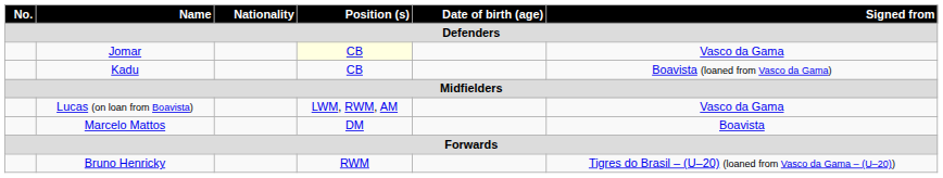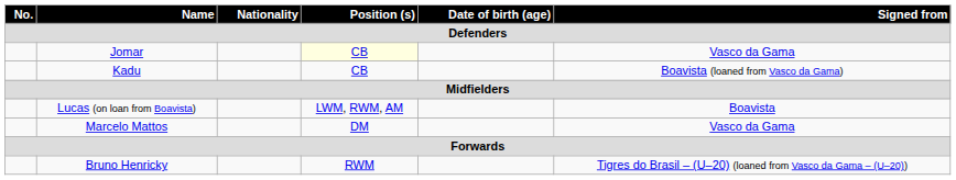Lucas (on loan from Boavista) | Signed from / Defenders: Vasco da Gama -> Boavista
Marcelo Mattos | Signed from / Defenders: Boavista -> Vasco da Gama
